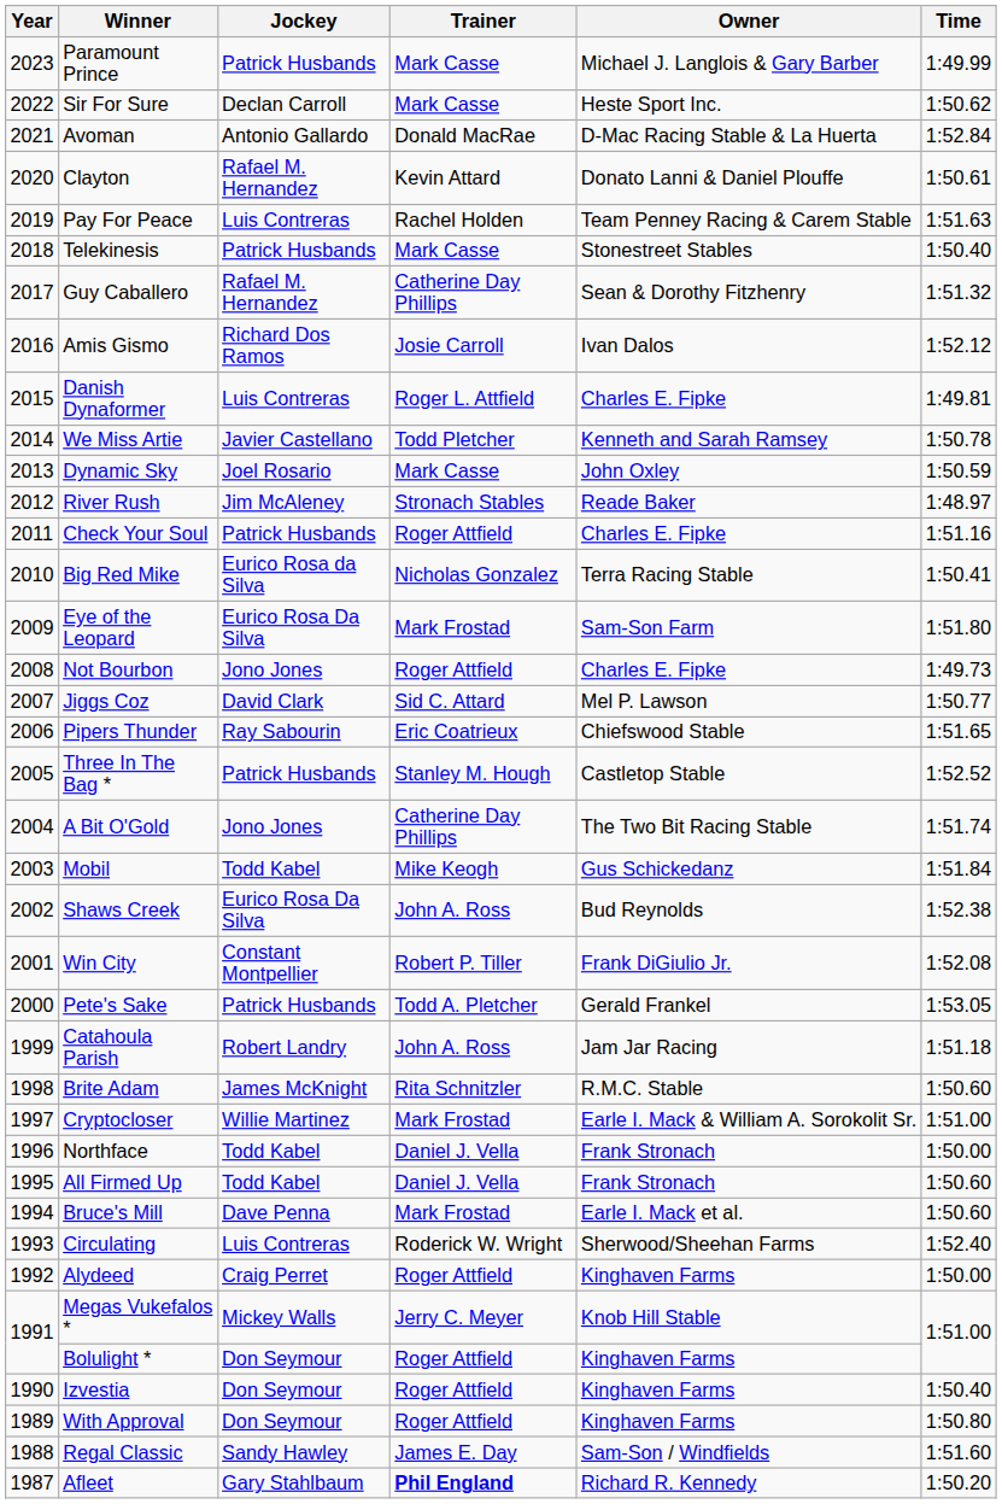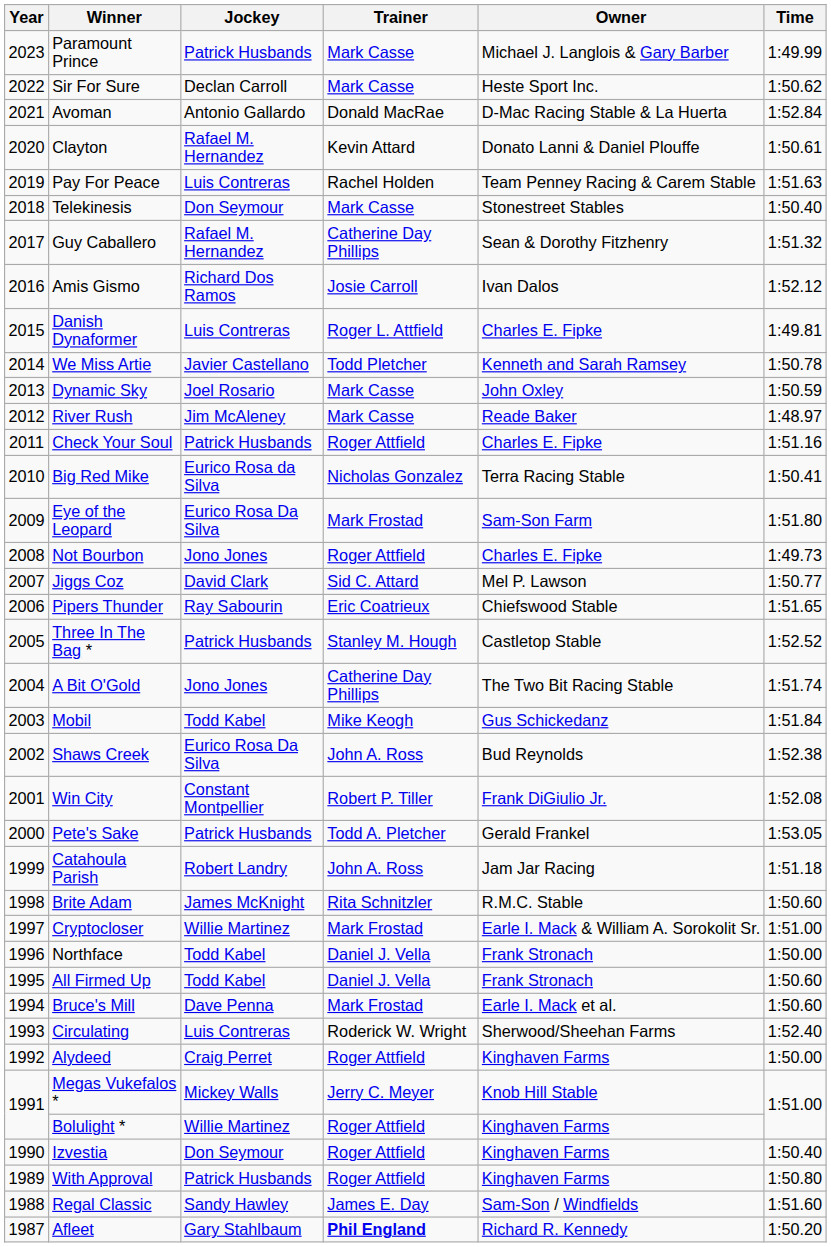Telekinesis | Jockey: Patrick Husbands -> Don Seymour
River Rush | Trainer: Stronach Stables -> Mark Casse
Bolulight * | Jockey: Don Seymour -> Willie Martinez
With Approval | Jockey: Don Seymour -> Patrick Husbands
